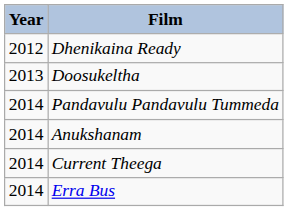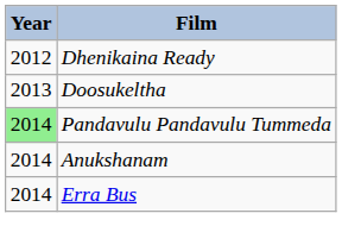Pandavulu Pandavulu Tummeda | Year: no background -> lightgreen background
- row: 2014 | Current Theega
